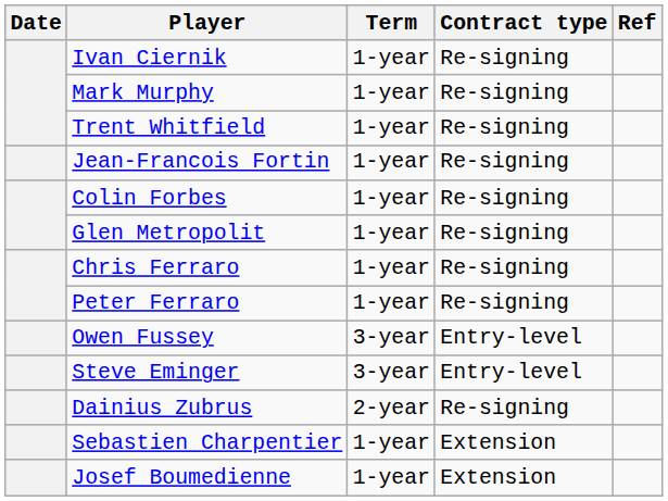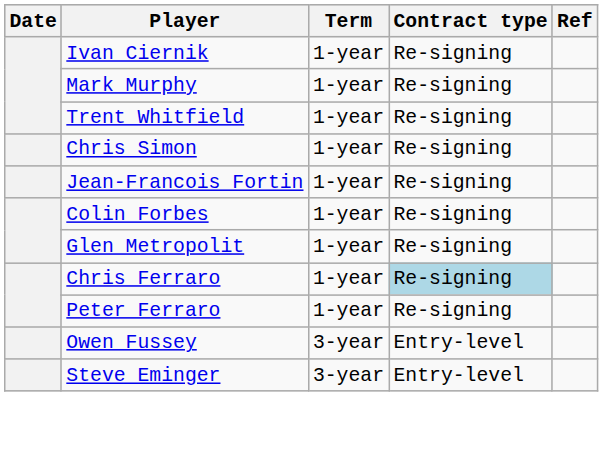+ row: Chris Simon | 1-year | Re-signing
Chris Ferraro | Contract type: no background -> lightblue background
- row: Dainius Zubrus | 2-year | Re-signing
- row: Sebastien Charpentier | 1-year | Extension
- row: Josef Boumedienne | 1-year | Extension
